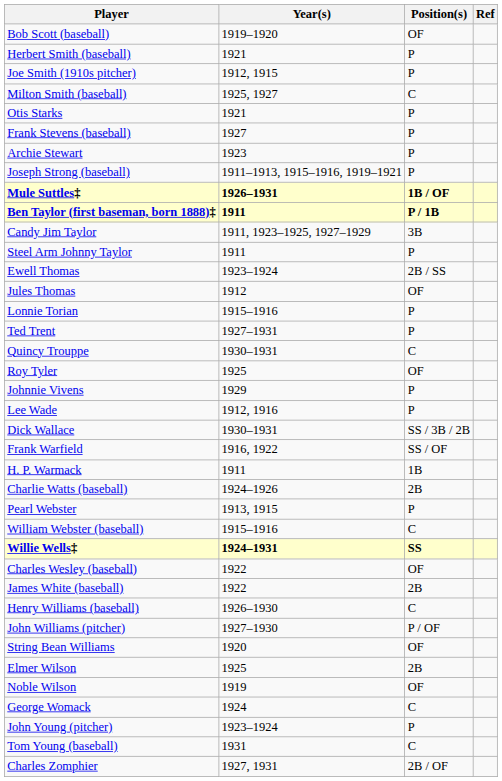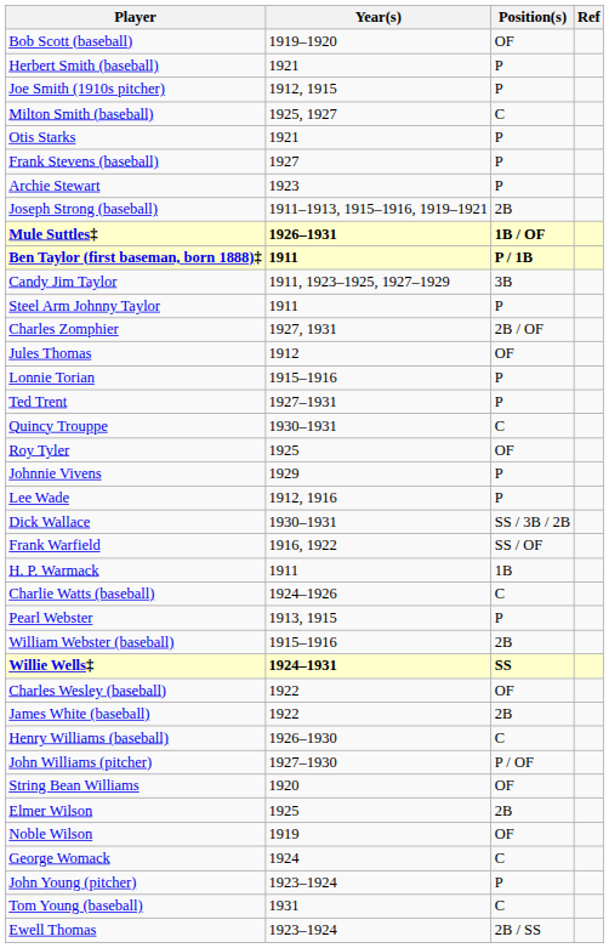Joseph Strong (baseball) | Position(s): P -> 2B
rows swapped: Ewell Thomas <-> Charles Zomphier
Charlie Watts (baseball) | Position(s): 2B -> C
William Webster (baseball) | Position(s): C -> 2B
